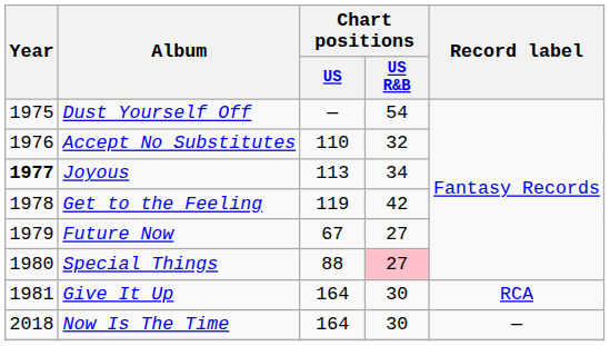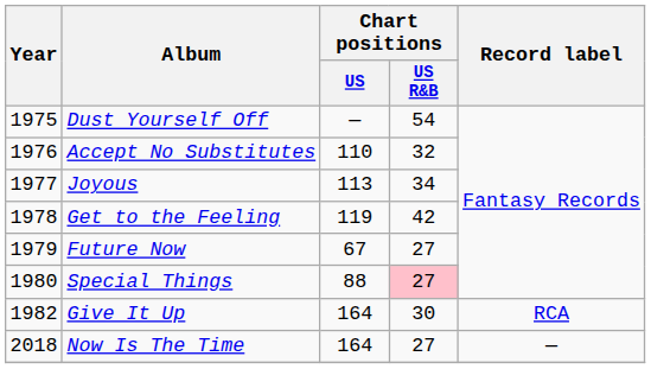Joyous | Year: bold -> normal
Give It Up | Year: 1981 -> 1982
Now Is The Time | Chart positions / US R&B: 30 -> 27
